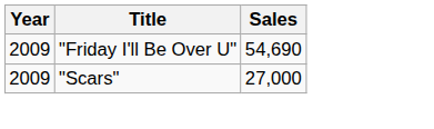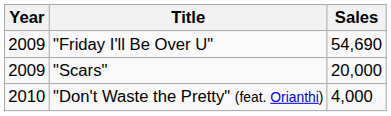"Scars" | Sales: 27,000 -> 20,000
+ row: 2010 | "Don't Waste the Pretty" (feat. Orianthi) | 4,000
